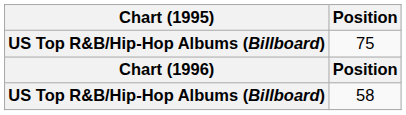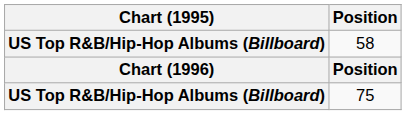rows swapped: 58 <-> 75
